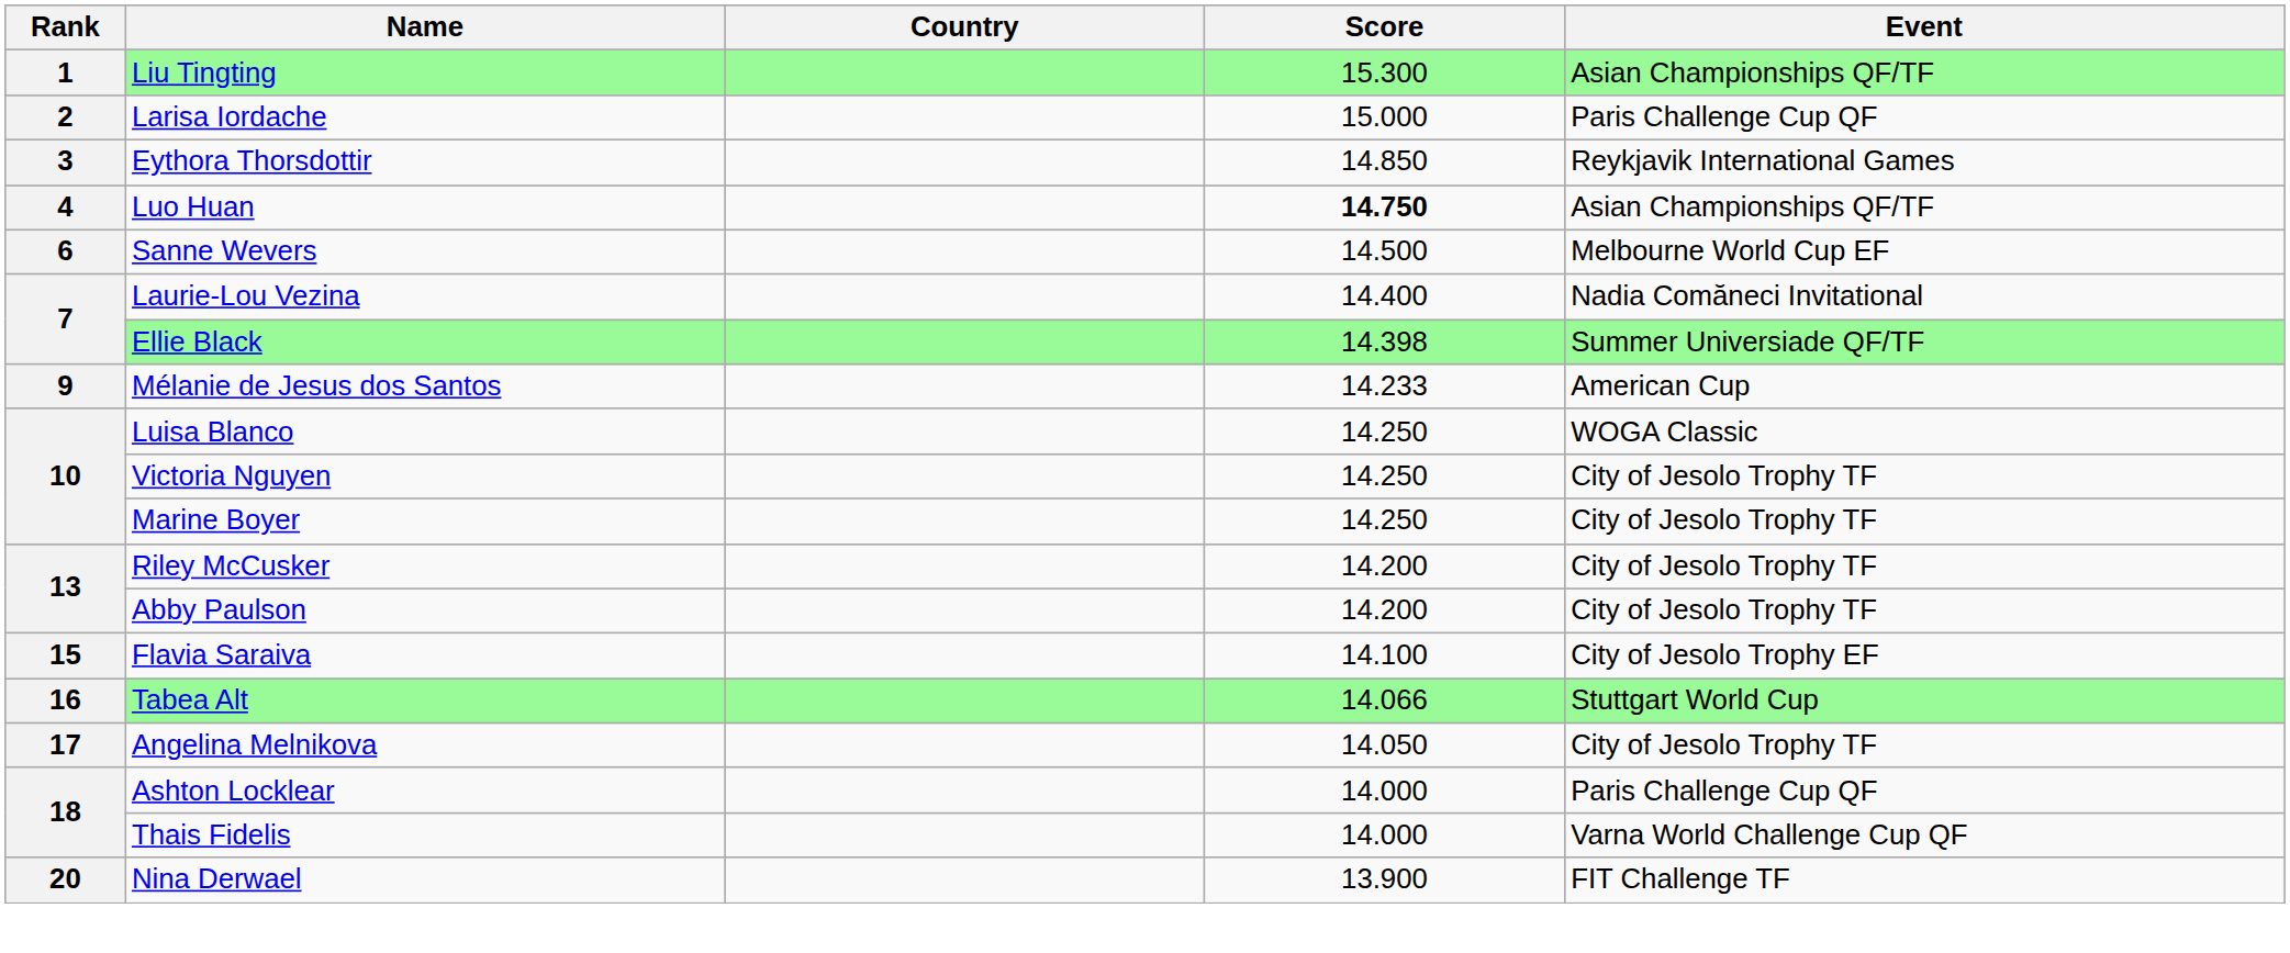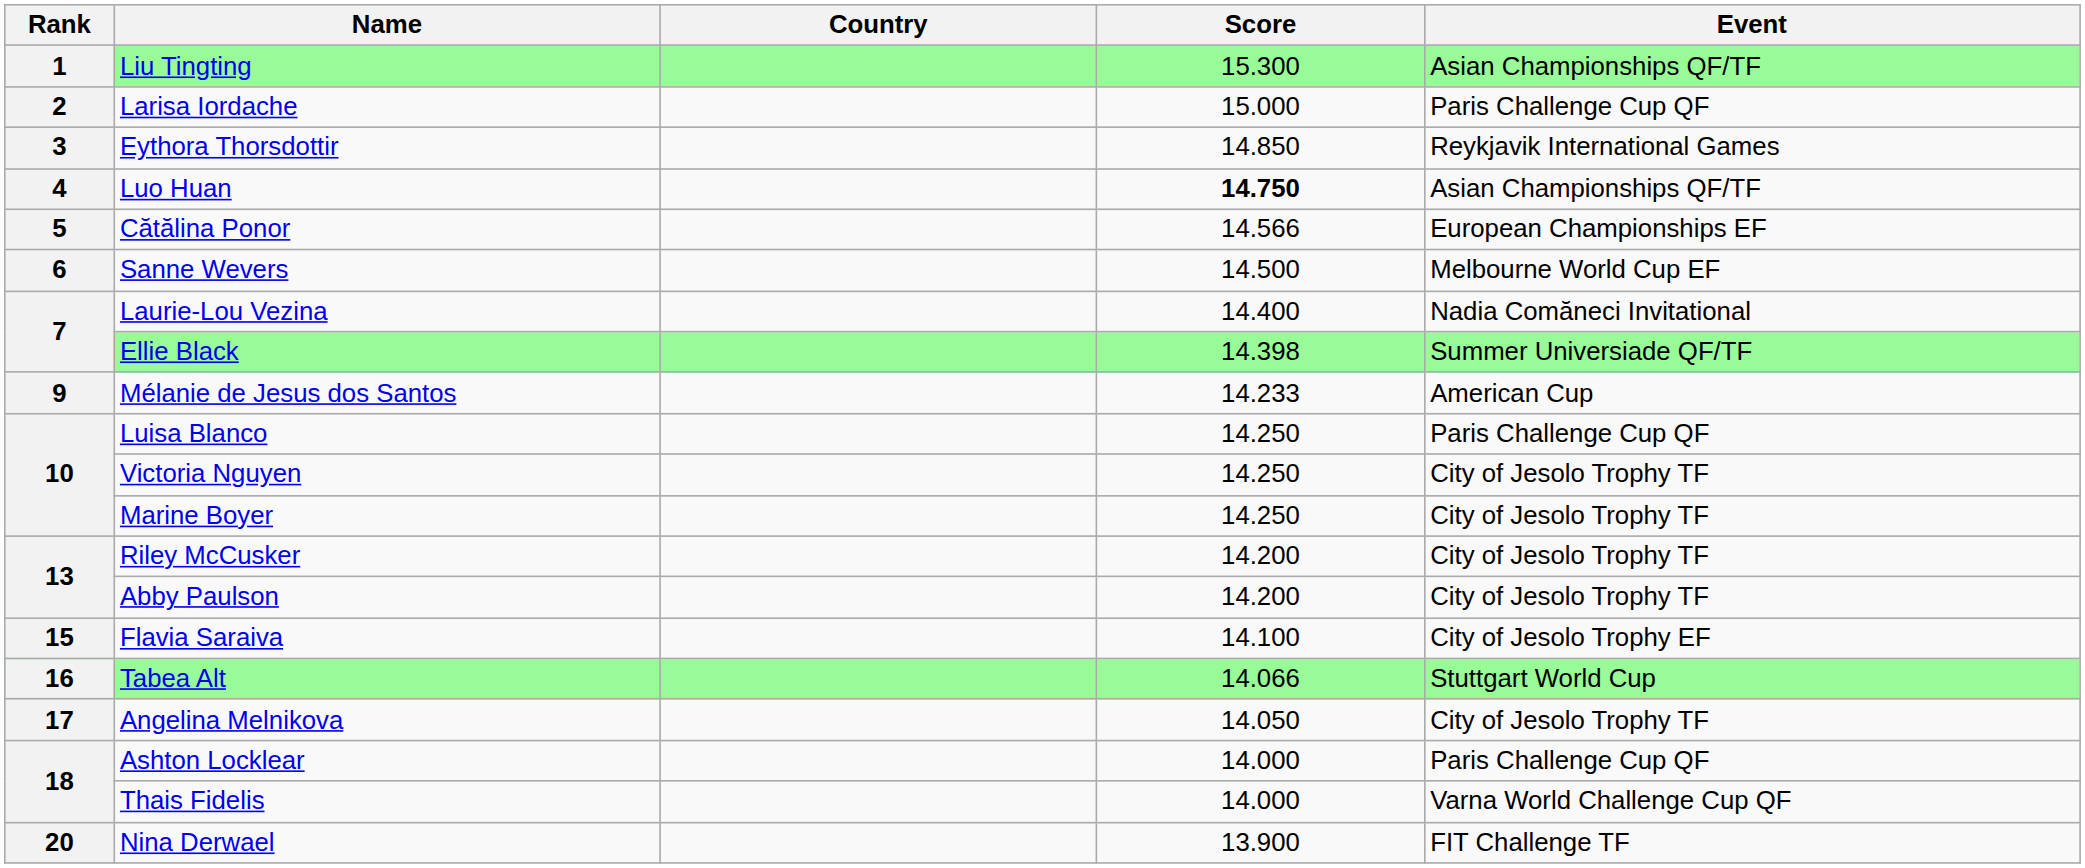+ row: 5 | Cătălina Ponor | 14.566 | European Championships EF
Luisa Blanco | Event: WOGA Classic -> Paris Challenge Cup QF
